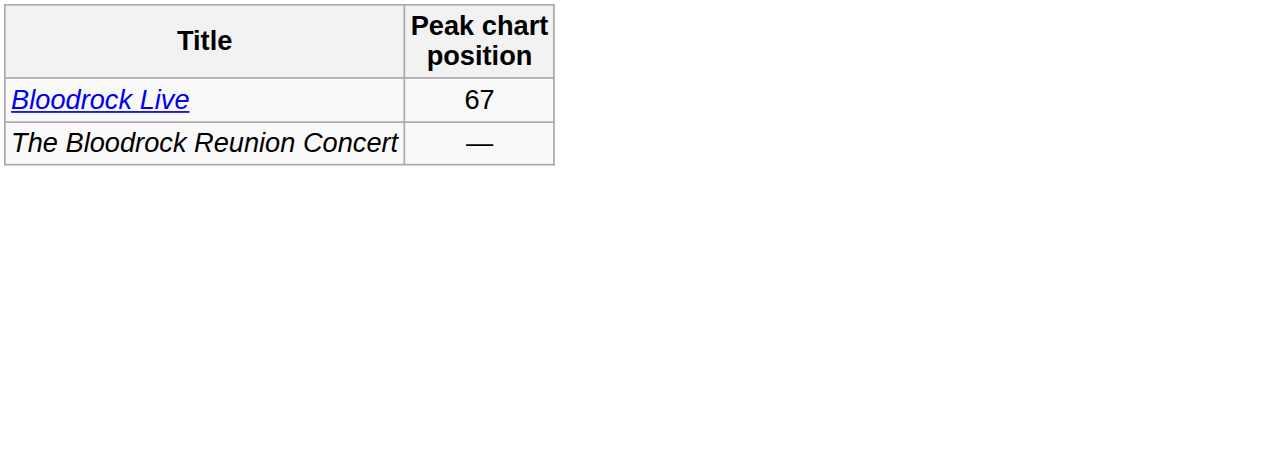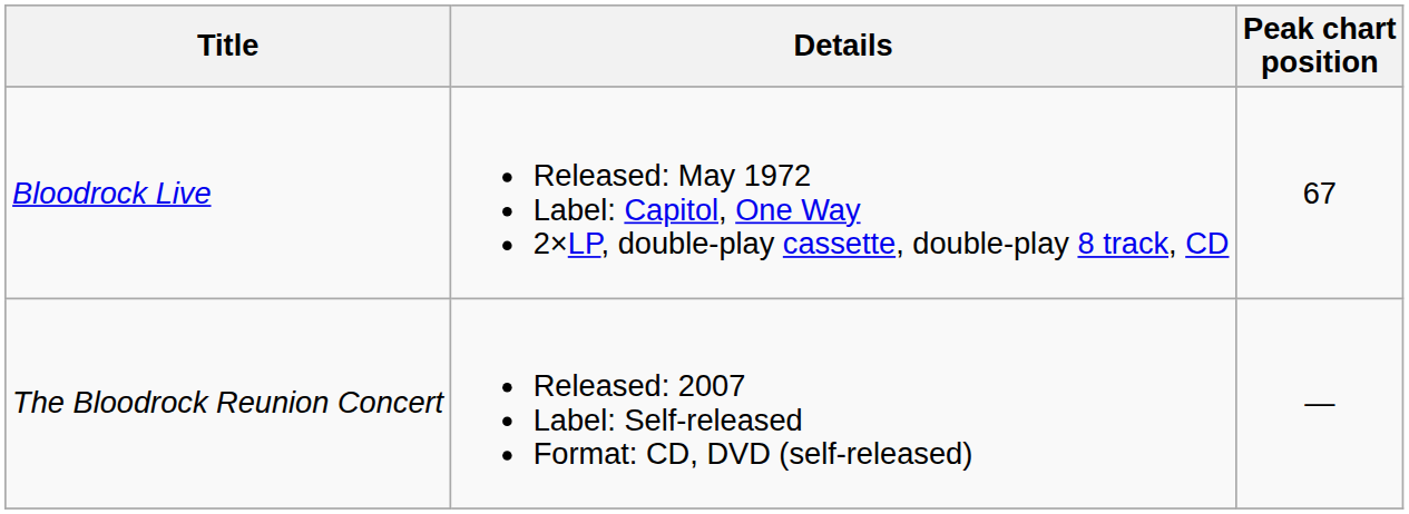+ column: Details | Released: May 1972 Label: Capitol, One Way 2×LP, double-play cassette, double-play 8 track, CD | Released: 2007 Label: Self-released Format: CD, DVD (self-released)
